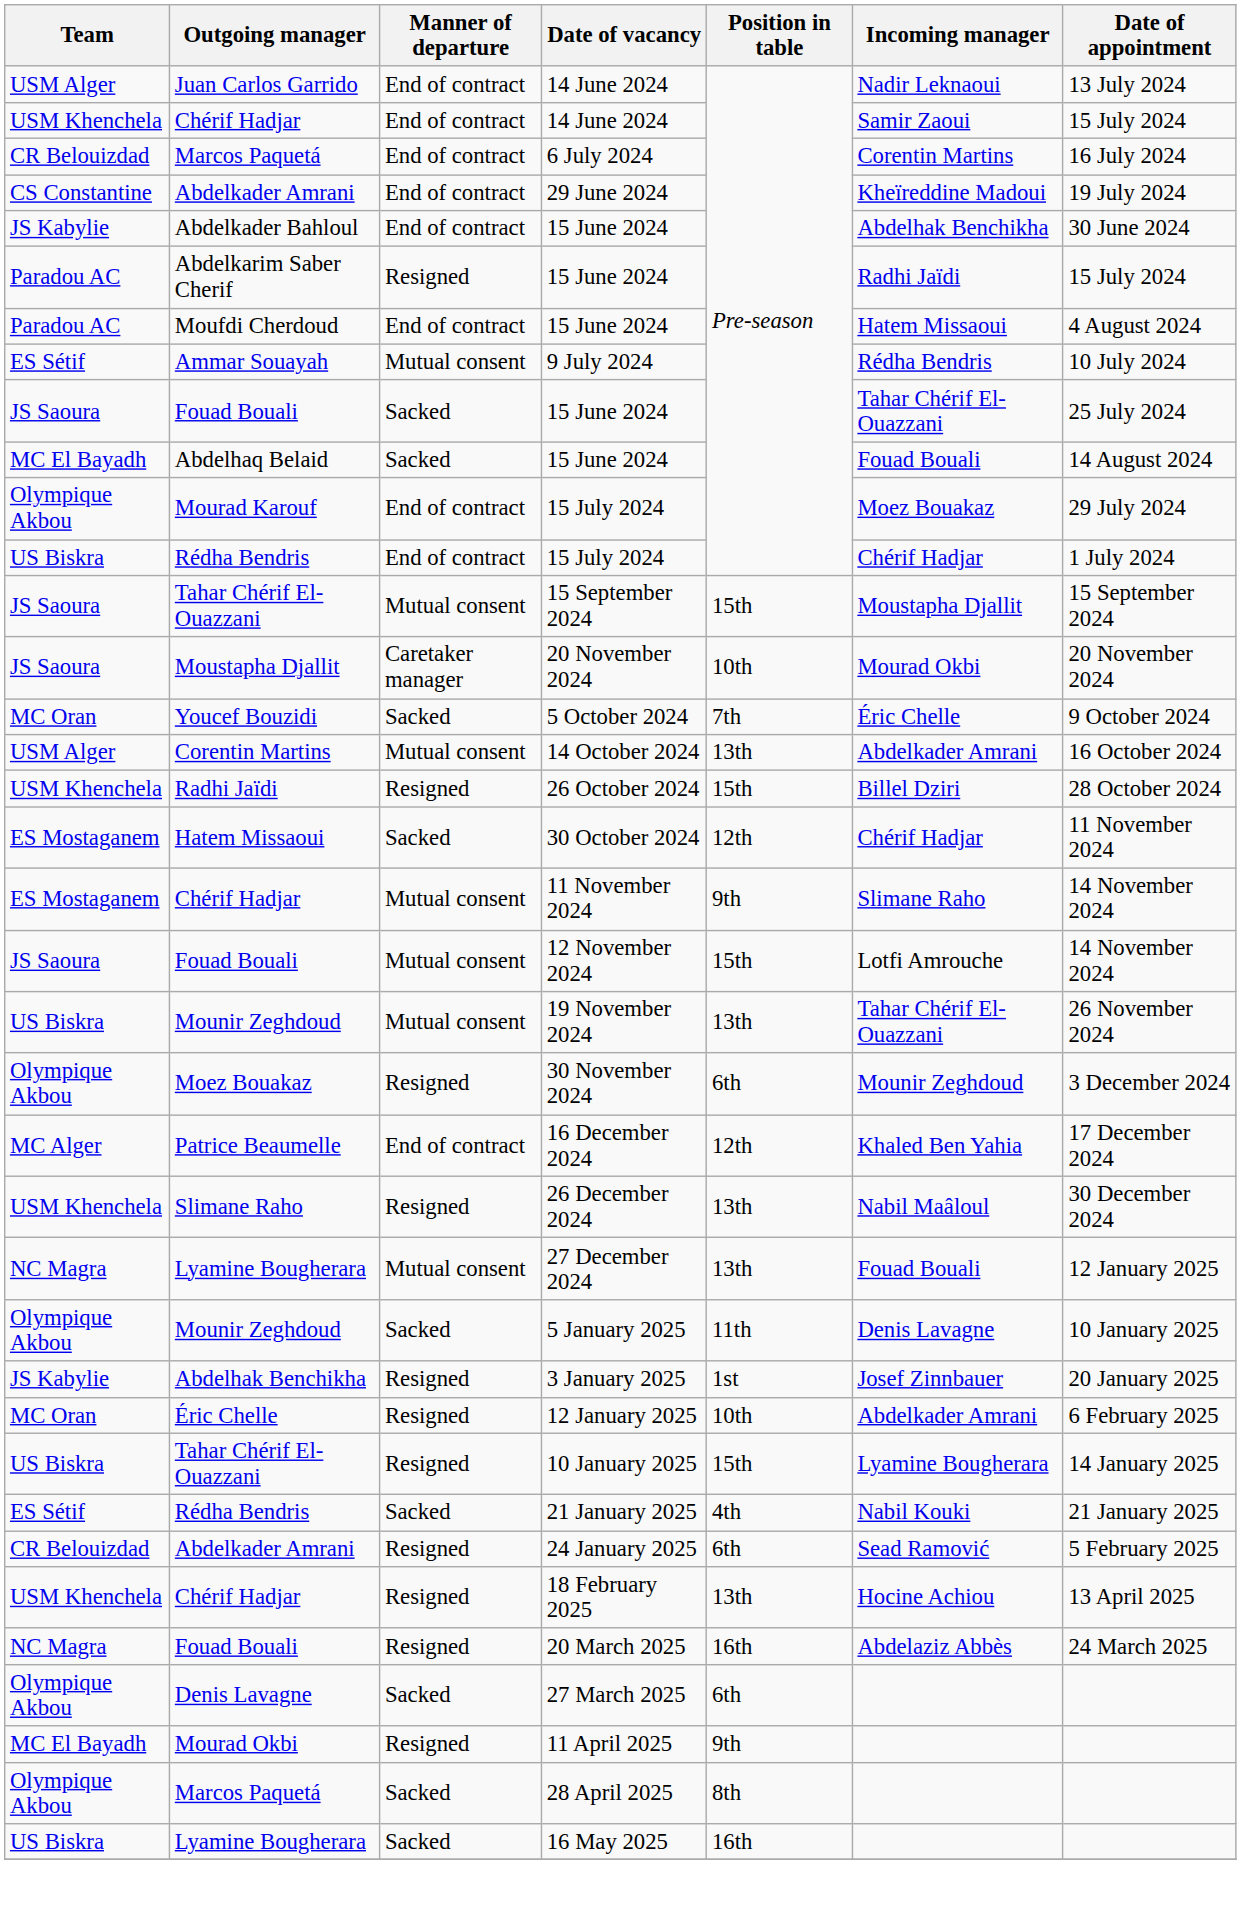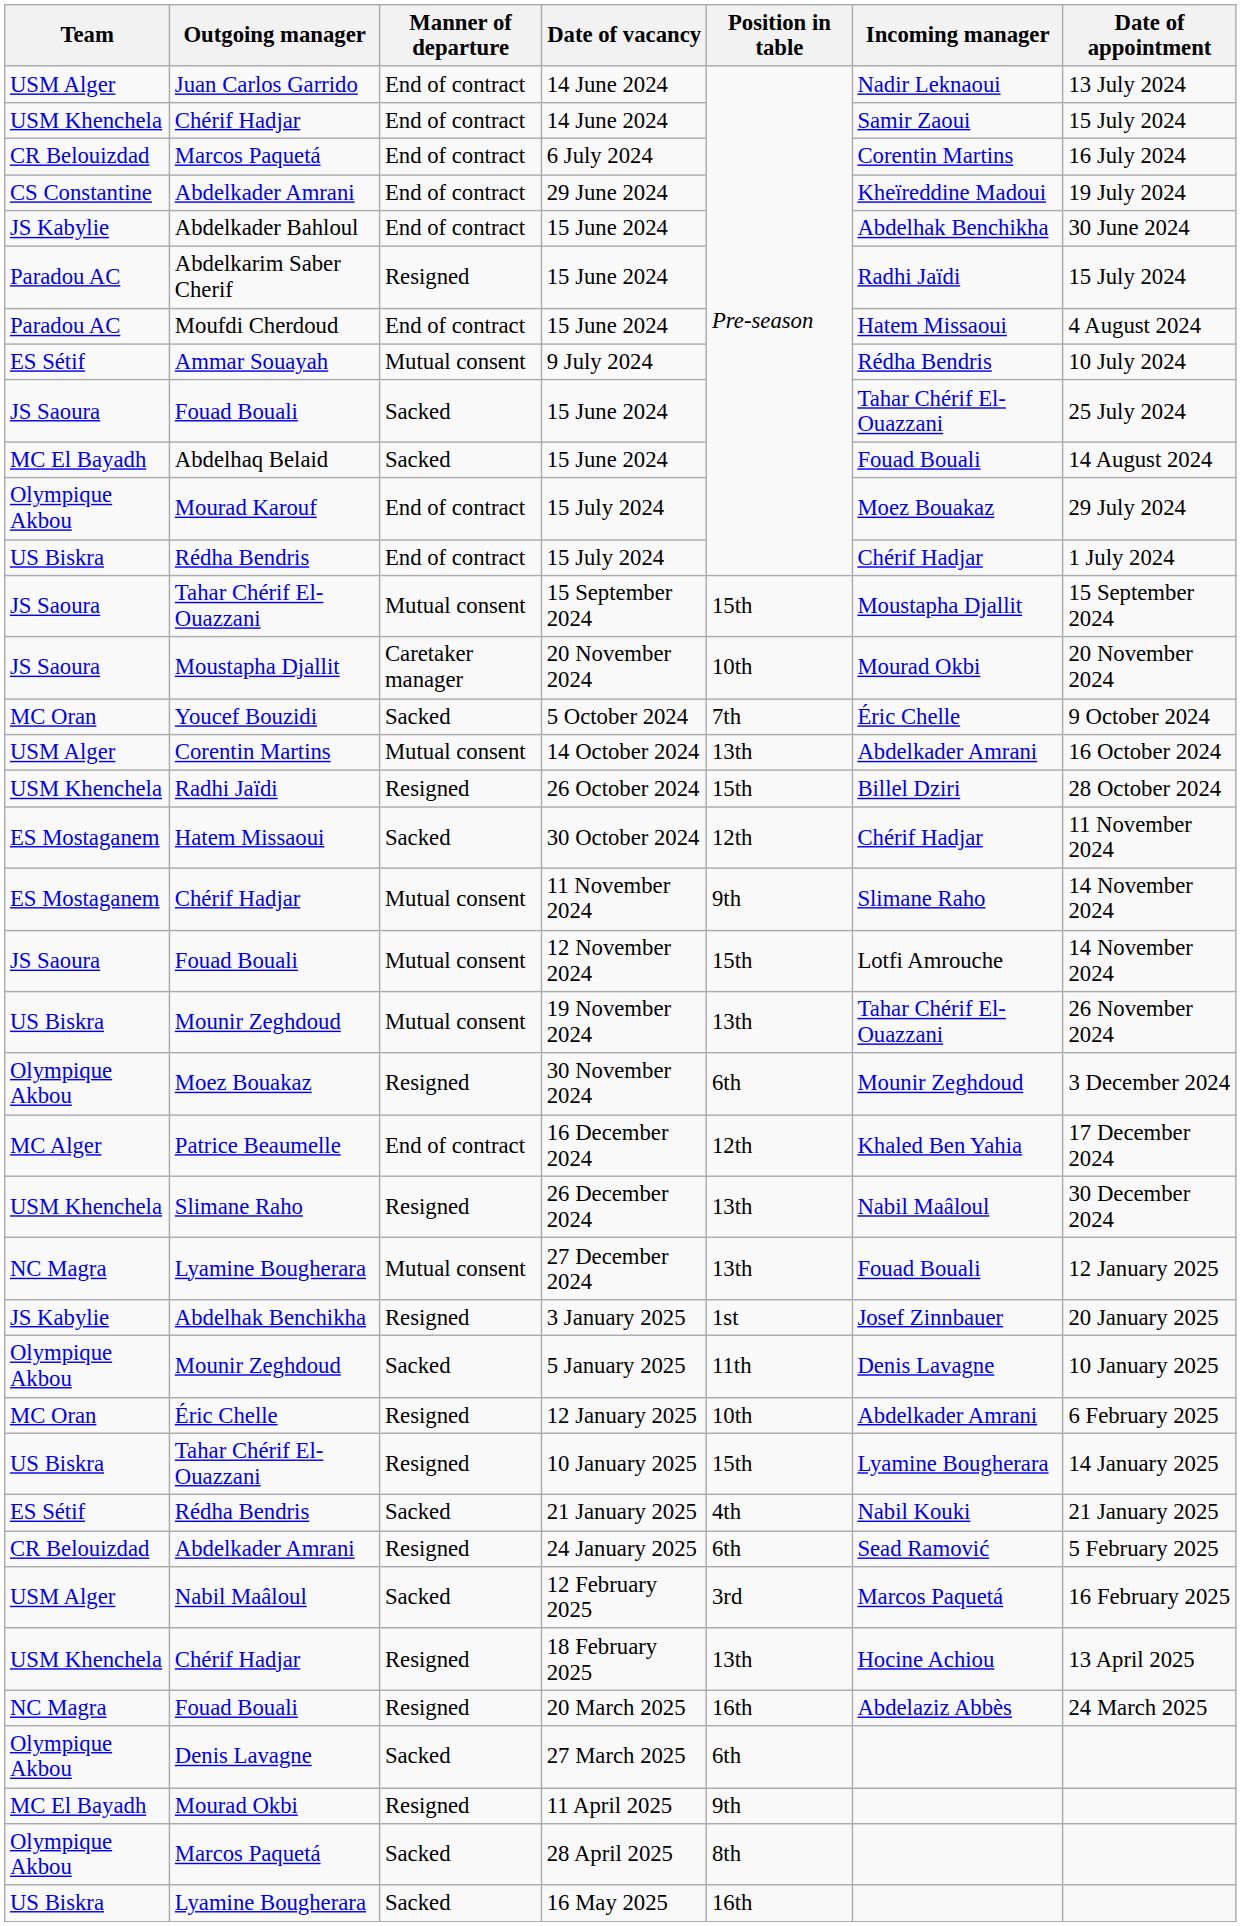rows swapped: 3 January 2025 <-> 5 January 2025
+ row: USM Alger | Nabil Maâloul | Sacked | 12 February 2025 | 3rd | Marcos Paquetá | 16 February 2025
